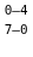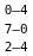+ row: 2–4
